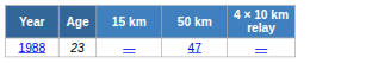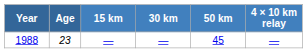+ column: 30 km | —
1988 | 50 km: 47 -> 45
